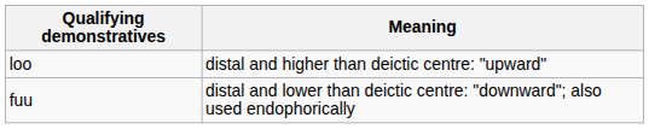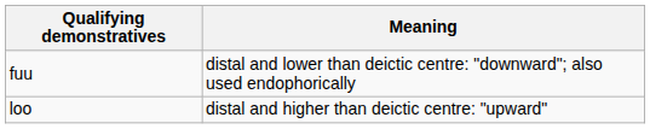rows swapped: loo <-> fuu
